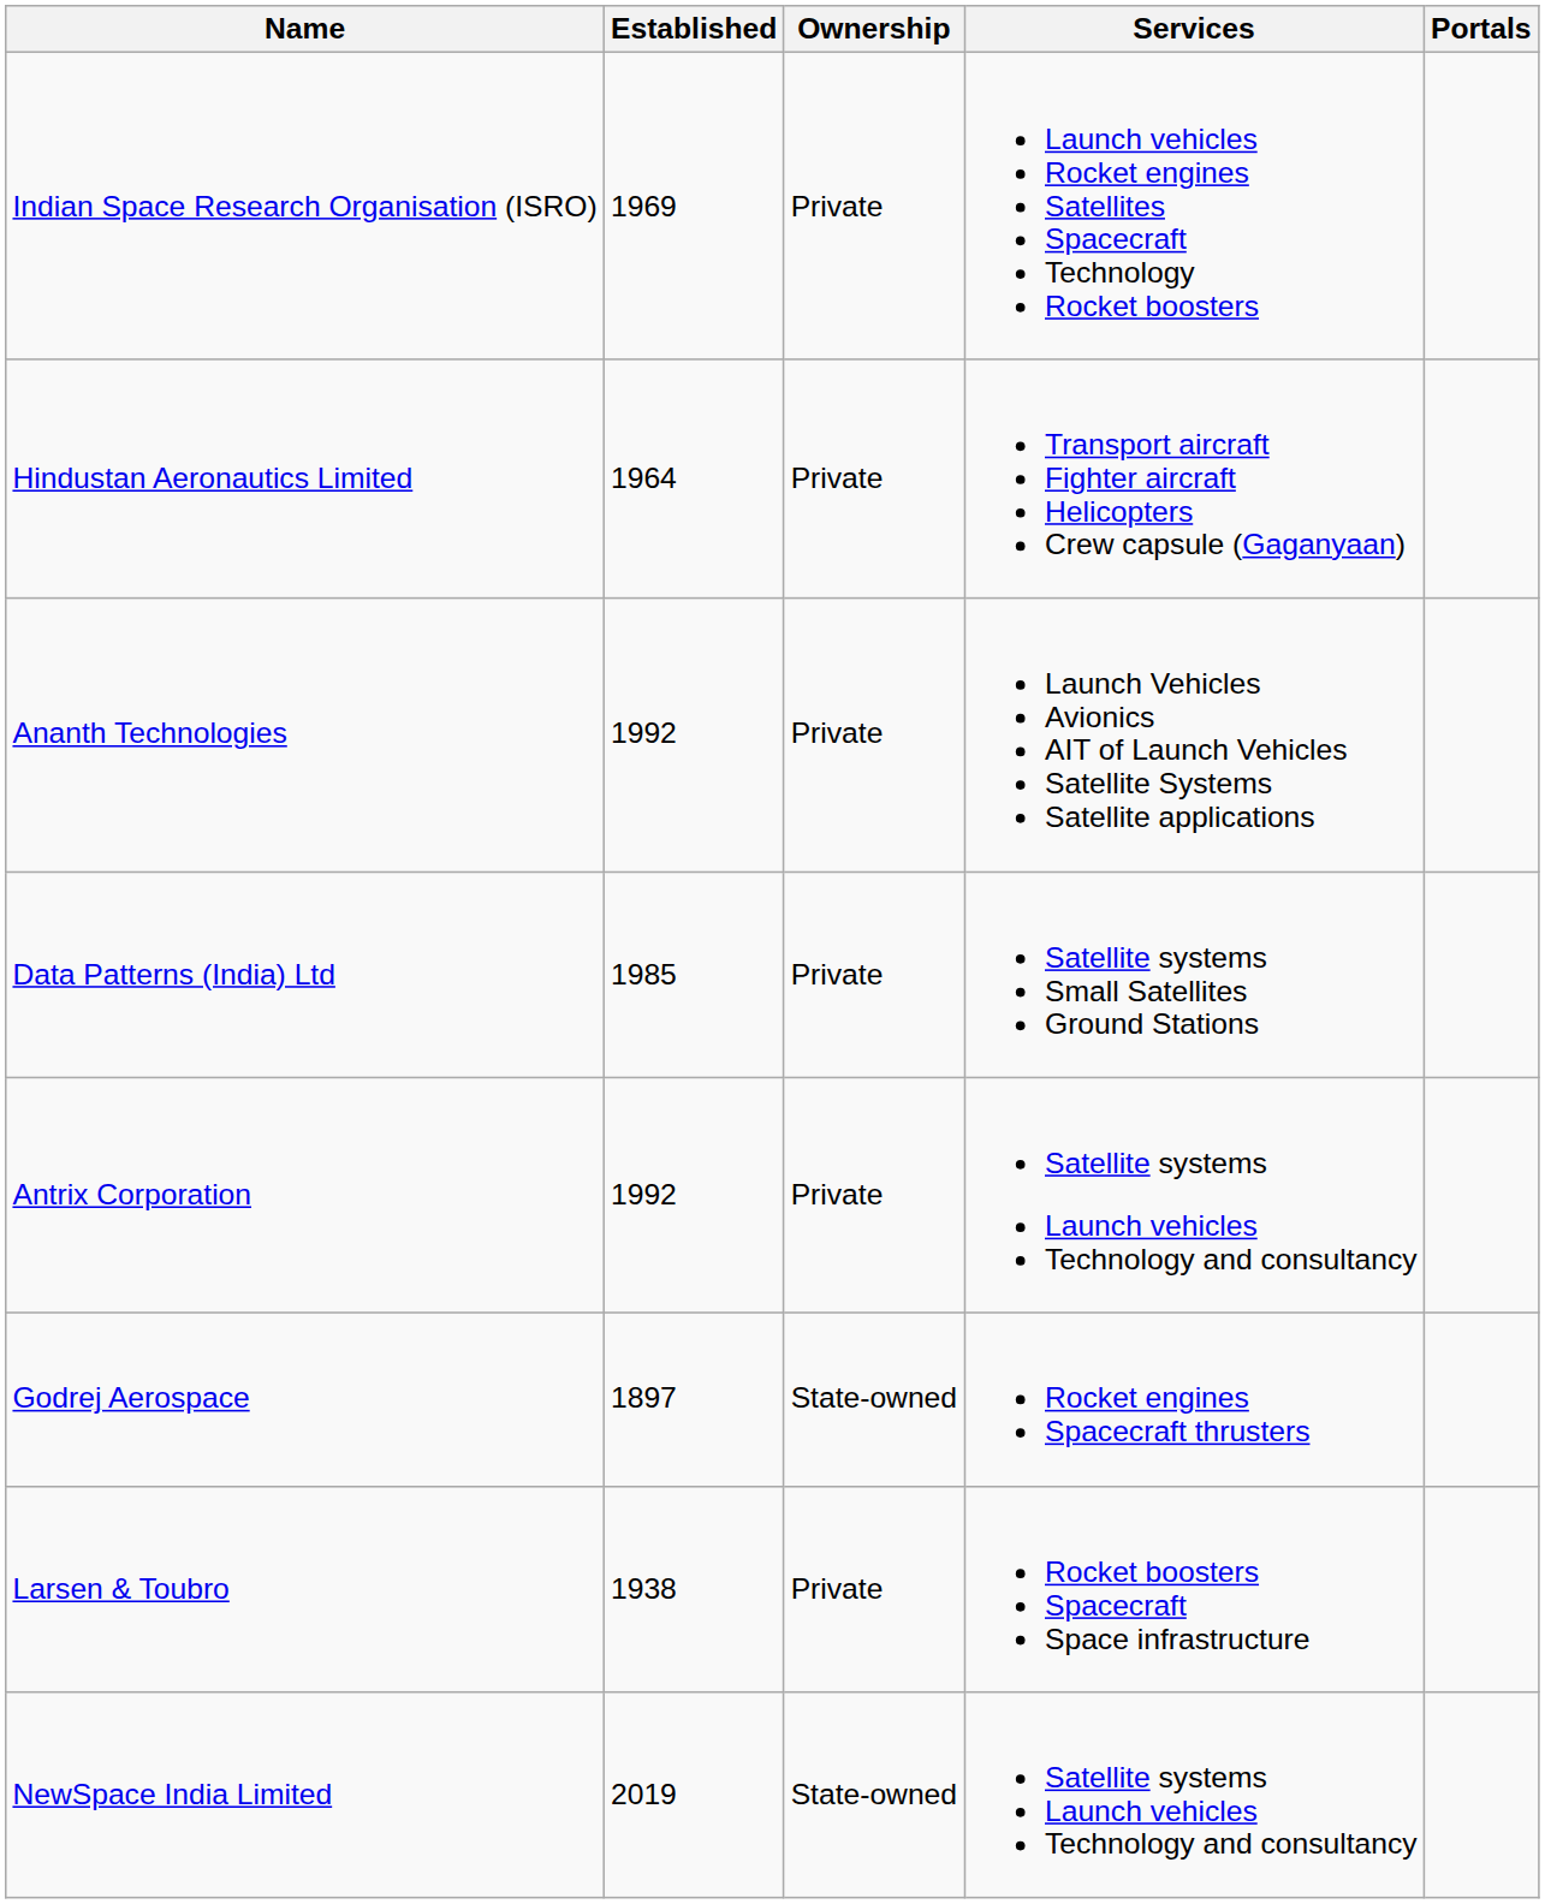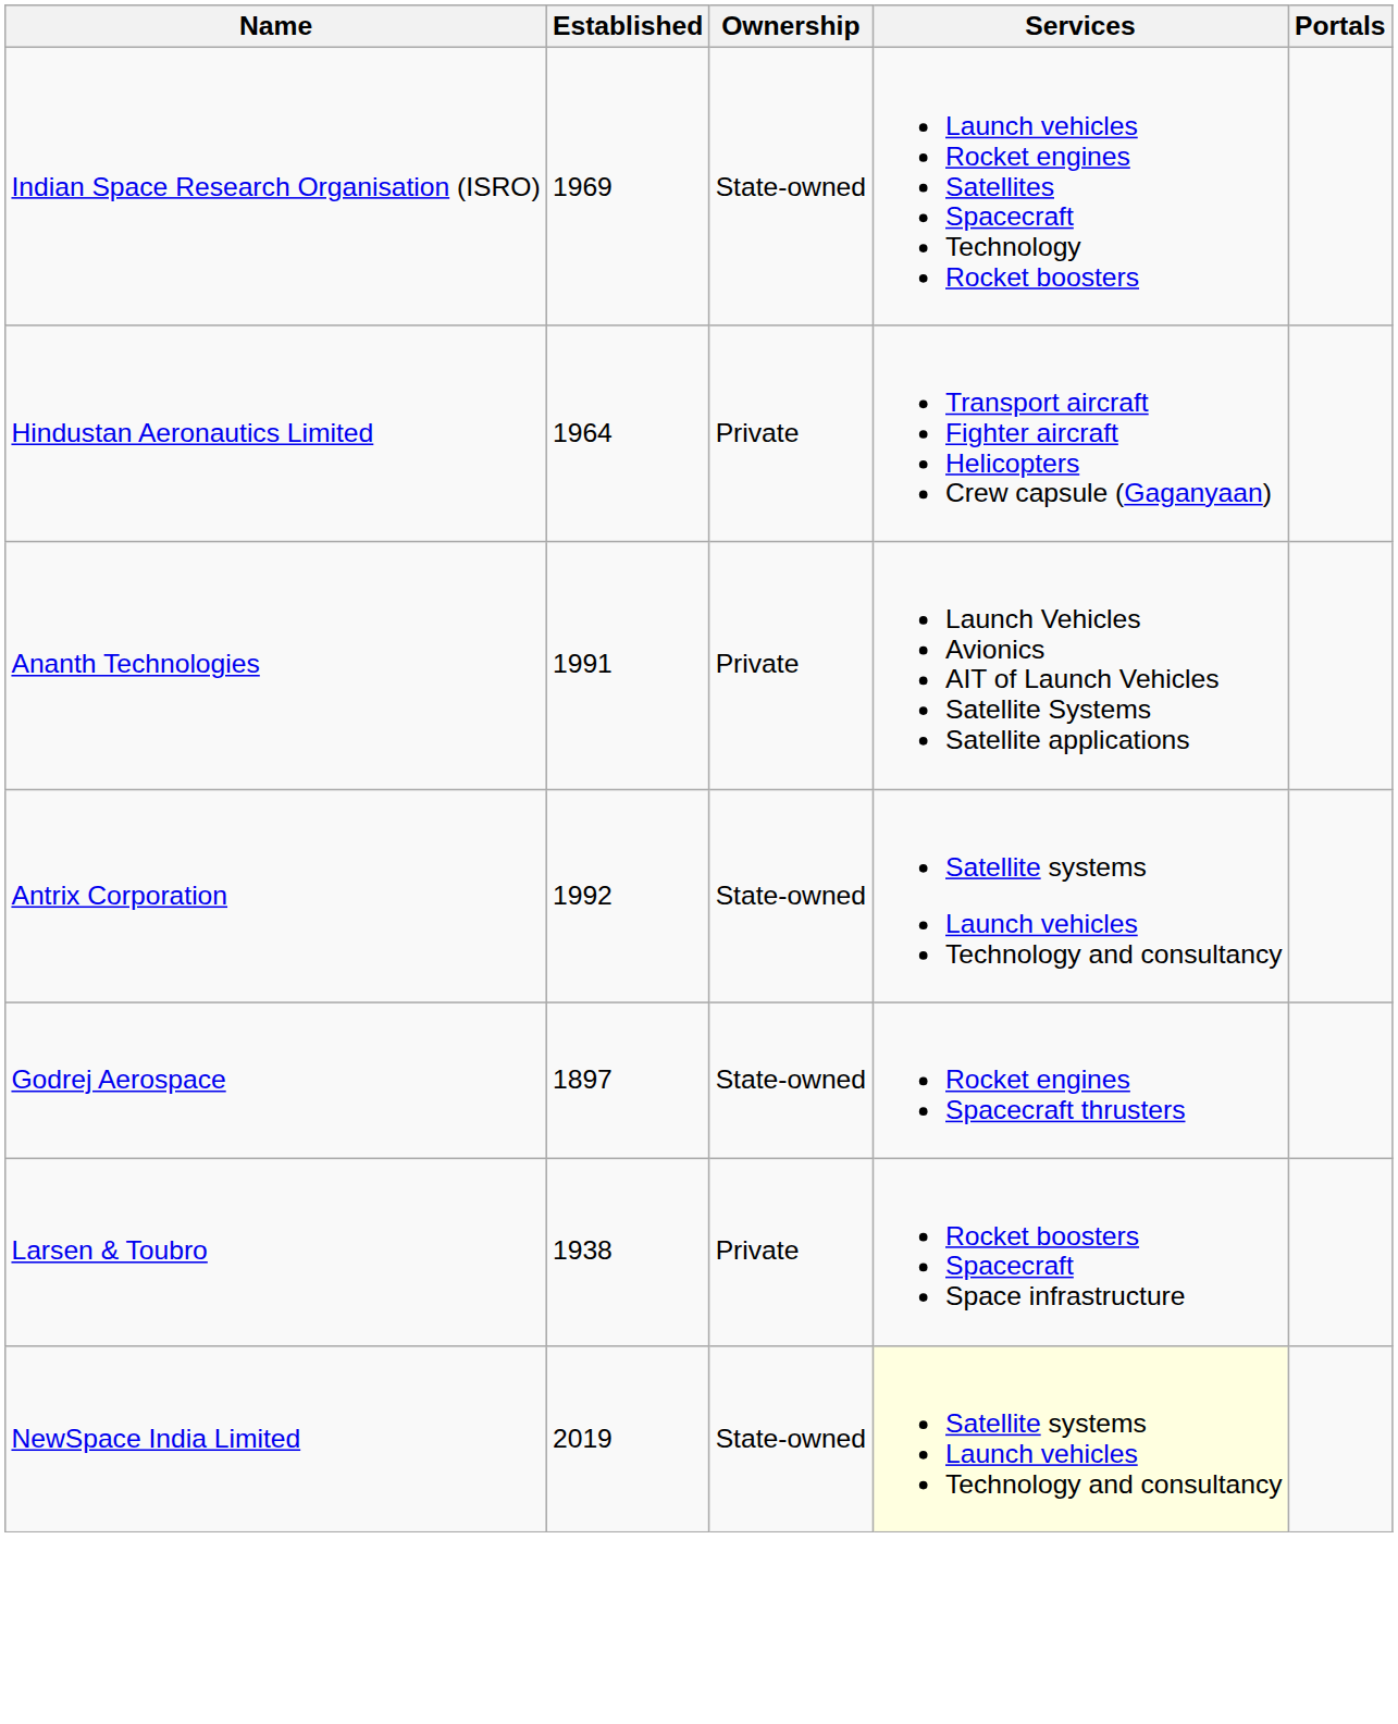Indian Space Research Organisation (ISRO) | Ownership: Private -> State-owned
Ananth Technologies | Established: 1992 -> 1991
- row: Data Patterns (India) Ltd | 1985 | Private | Satellite systems Small Satellites Ground Stations
Antrix Corporation | Ownership: Private -> State-owned
NewSpace India Limited | Services: no background -> lightyellow background
